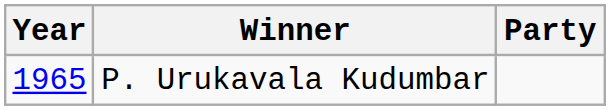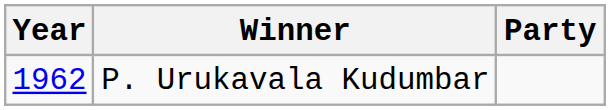P. Urukavala Kudumbar | Year: 1965 -> 1962
